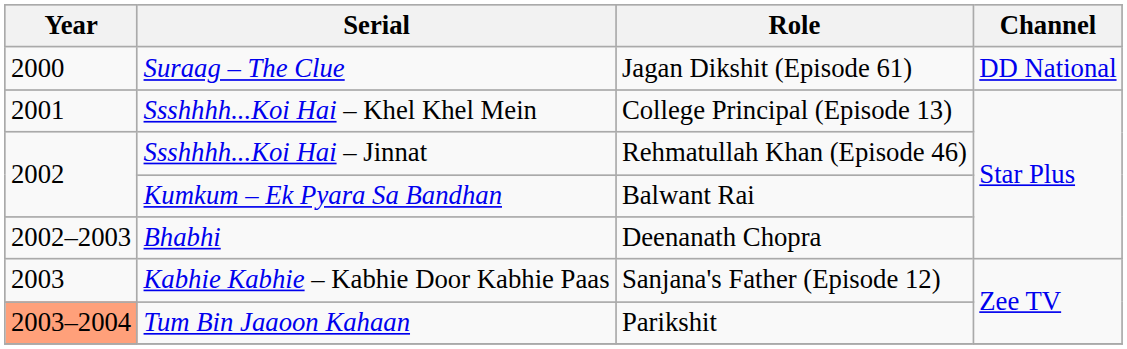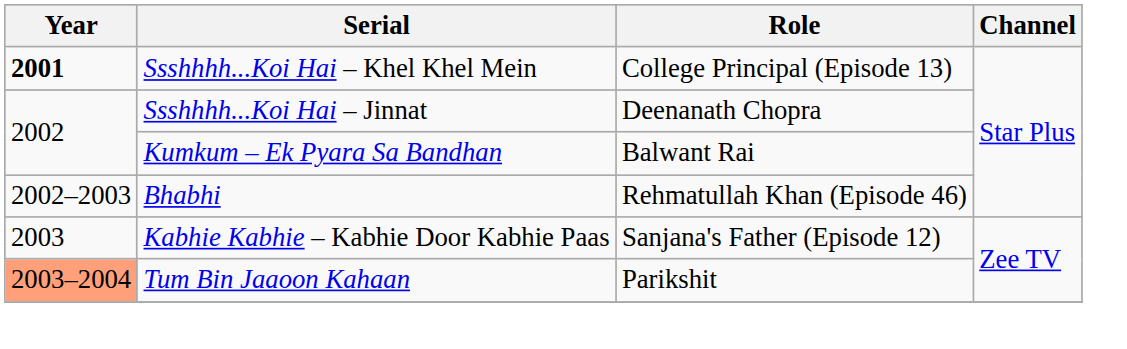- row: 2000 | Suraag – The Clue | Jagan Dikshit (Episode 61) | DD National
Ssshhhh...Koi Hai – Khel Khel Mein | Year: normal -> bold
Ssshhhh...Koi Hai – Jinnat | Role: Rehmatullah Khan (Episode 46) -> Deenanath Chopra
Bhabhi | Role: Deenanath Chopra -> Rehmatullah Khan (Episode 46)
